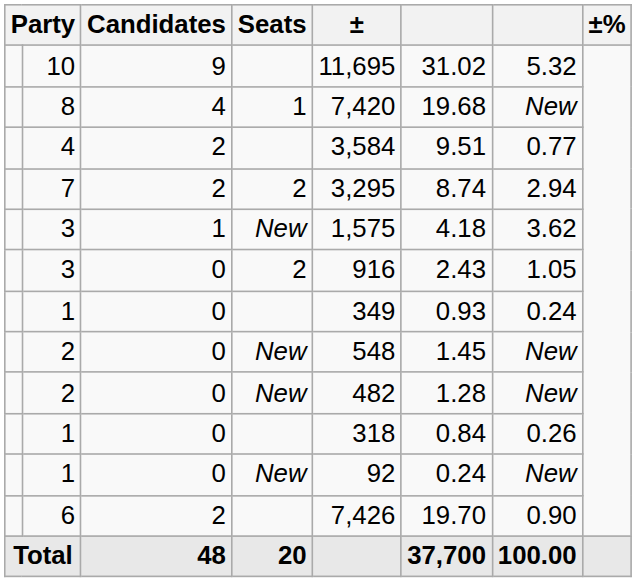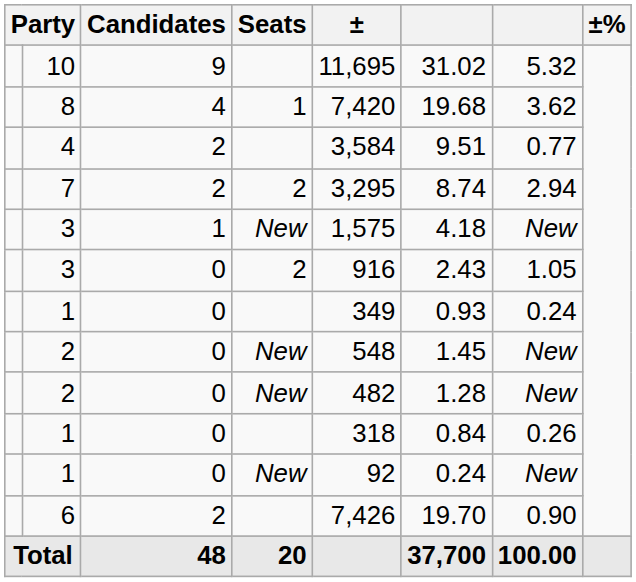8 | column 7: New -> 3.62
3 / New | column 7: 3.62 -> New
